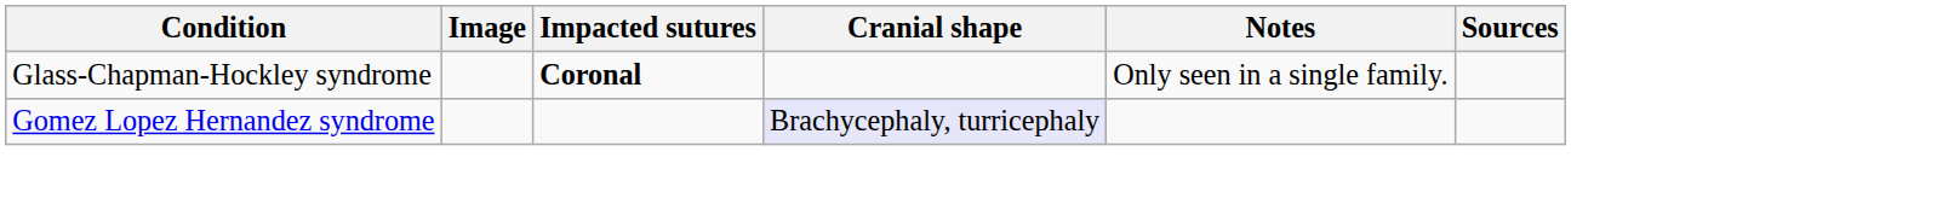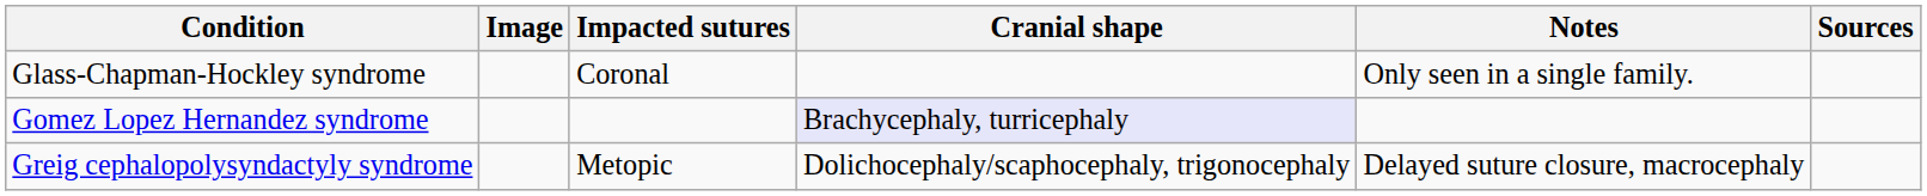Glass-Chapman-Hockley syndrome | Impacted sutures: bold -> normal
+ row: Greig cephalopolysyndactyly syndrome | Metopic | Dolichocephaly/scaphocephaly, trigonocephaly | Delayed suture closure, macrocephaly
